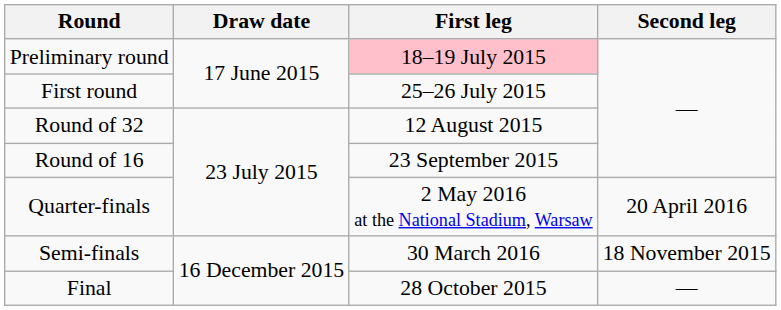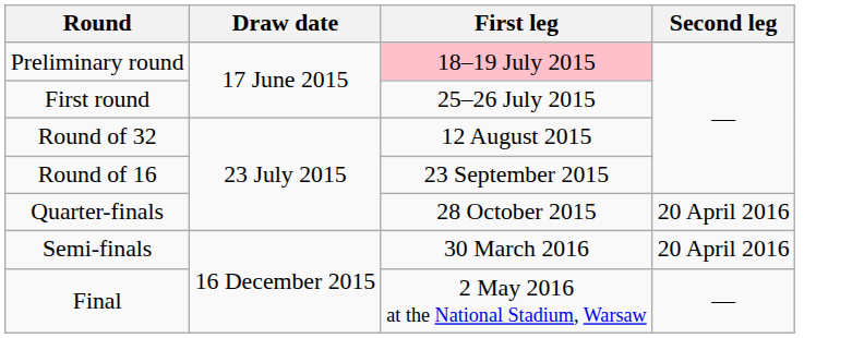Quarter-finals | First leg: 2 May 2016 at the National Stadium, Warsaw -> 28 October 2015
Semi-finals | Second leg: 18 November 2015 -> 20 April 2016
Final | First leg: 28 October 2015 -> 2 May 2016 at the National Stadium, Warsaw
